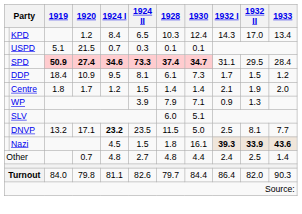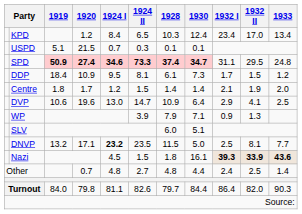KPD | 1932 I: 14.3 -> 23.4
SPD | 1933: 28.4 -> 24.8
+ row: DVP | 10.6 | 19.6 | 13.0 | 14.7 | 10.9 | 6.4 | 2.9 | 4.1 | 2.5
